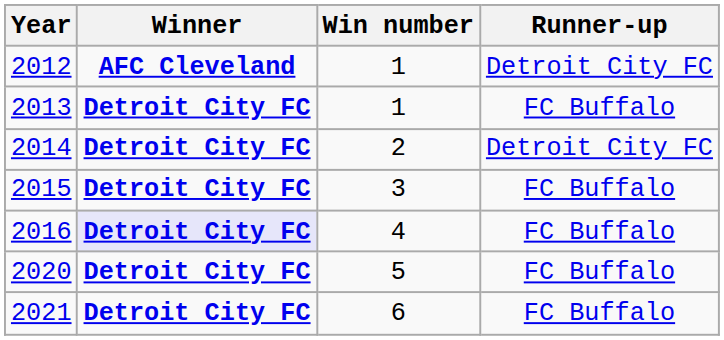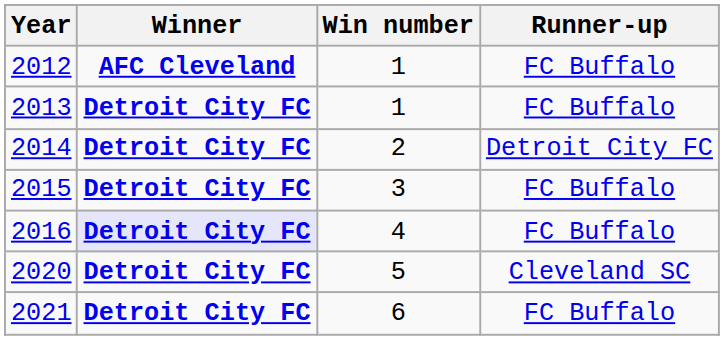2012 | Runner-up: Detroit City FC -> FC Buffalo
2020 | Runner-up: FC Buffalo -> Cleveland SC
